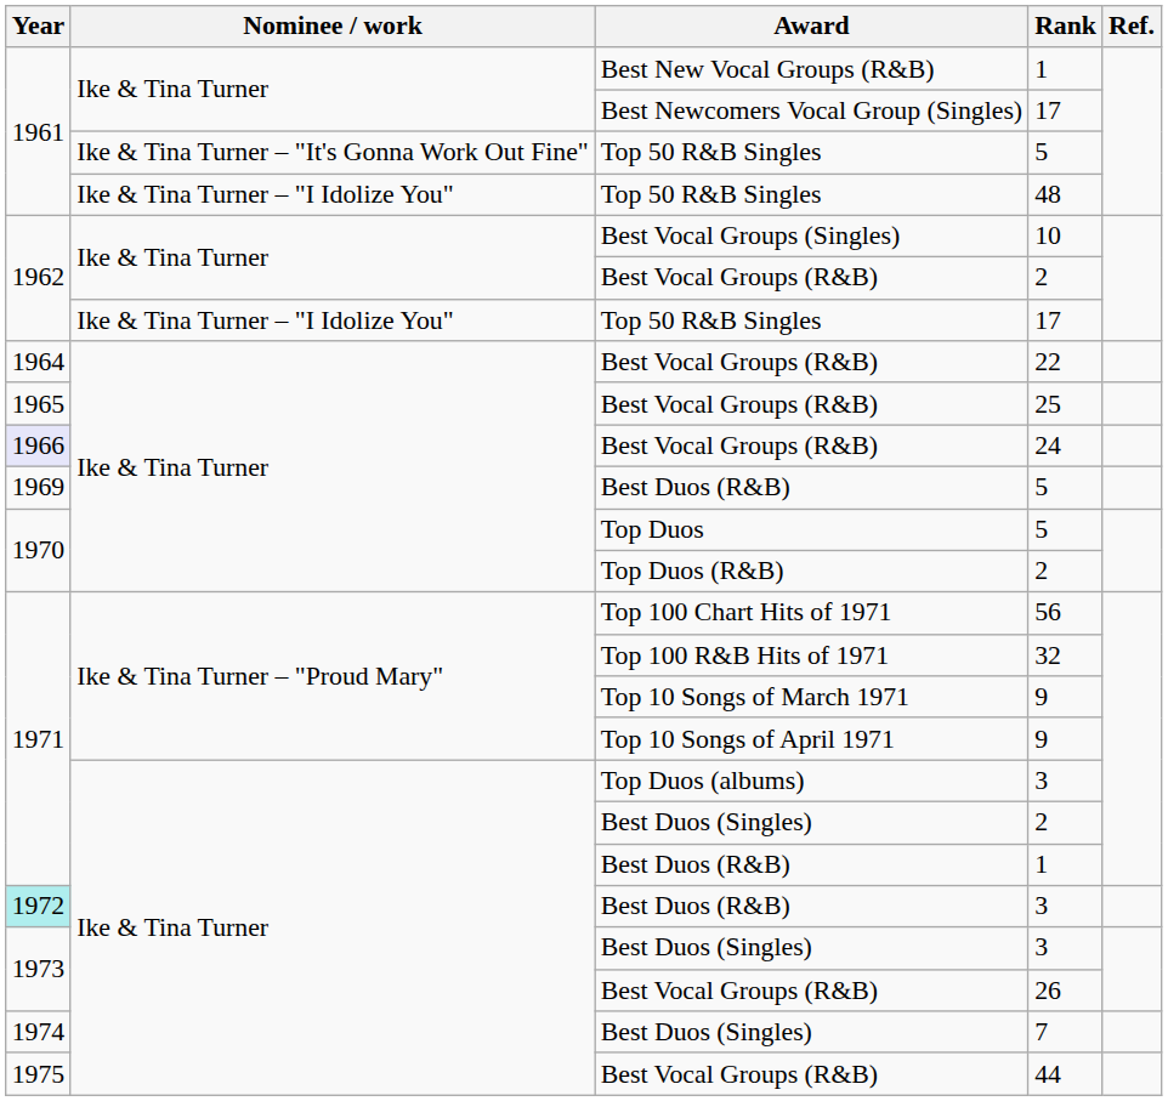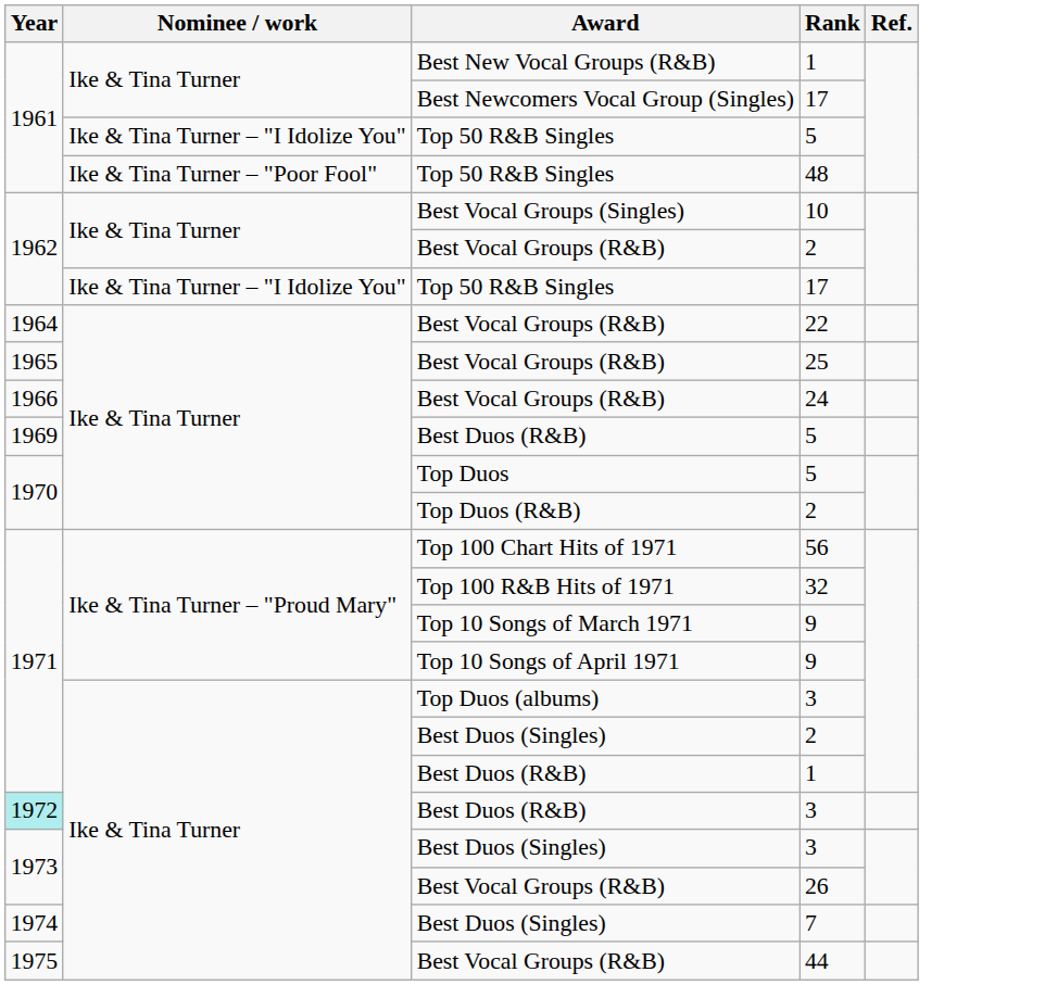Top 50 R&B Singles / 5 | Nominee / work: Ike & Tina Turner – "It's Gonna Work Out Fine" -> Ike & Tina Turner – "I Idolize You"
48 | Nominee / work: Ike & Tina Turner – "I Idolize You" -> Ike & Tina Turner – "Poor Fool"
24 | Year: lavender background -> no background
